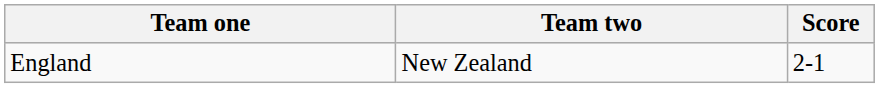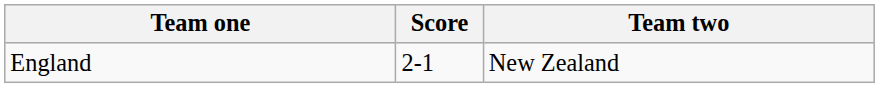columns swapped: Team two <-> Score
